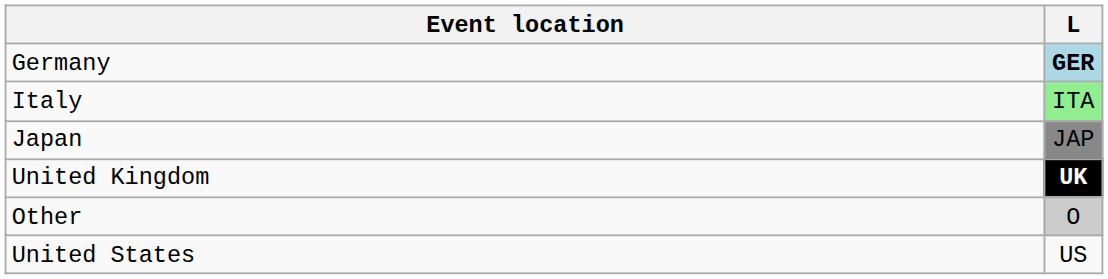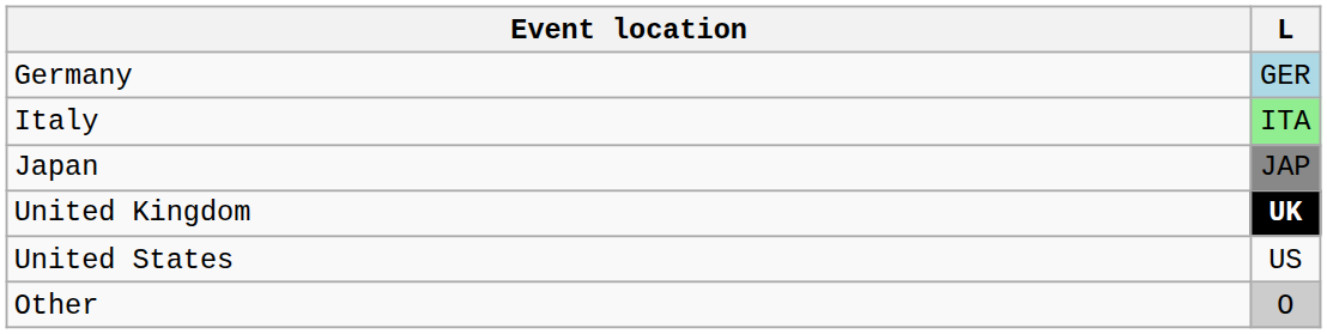Germany | L: bold -> normal
rows swapped: United States <-> Other
